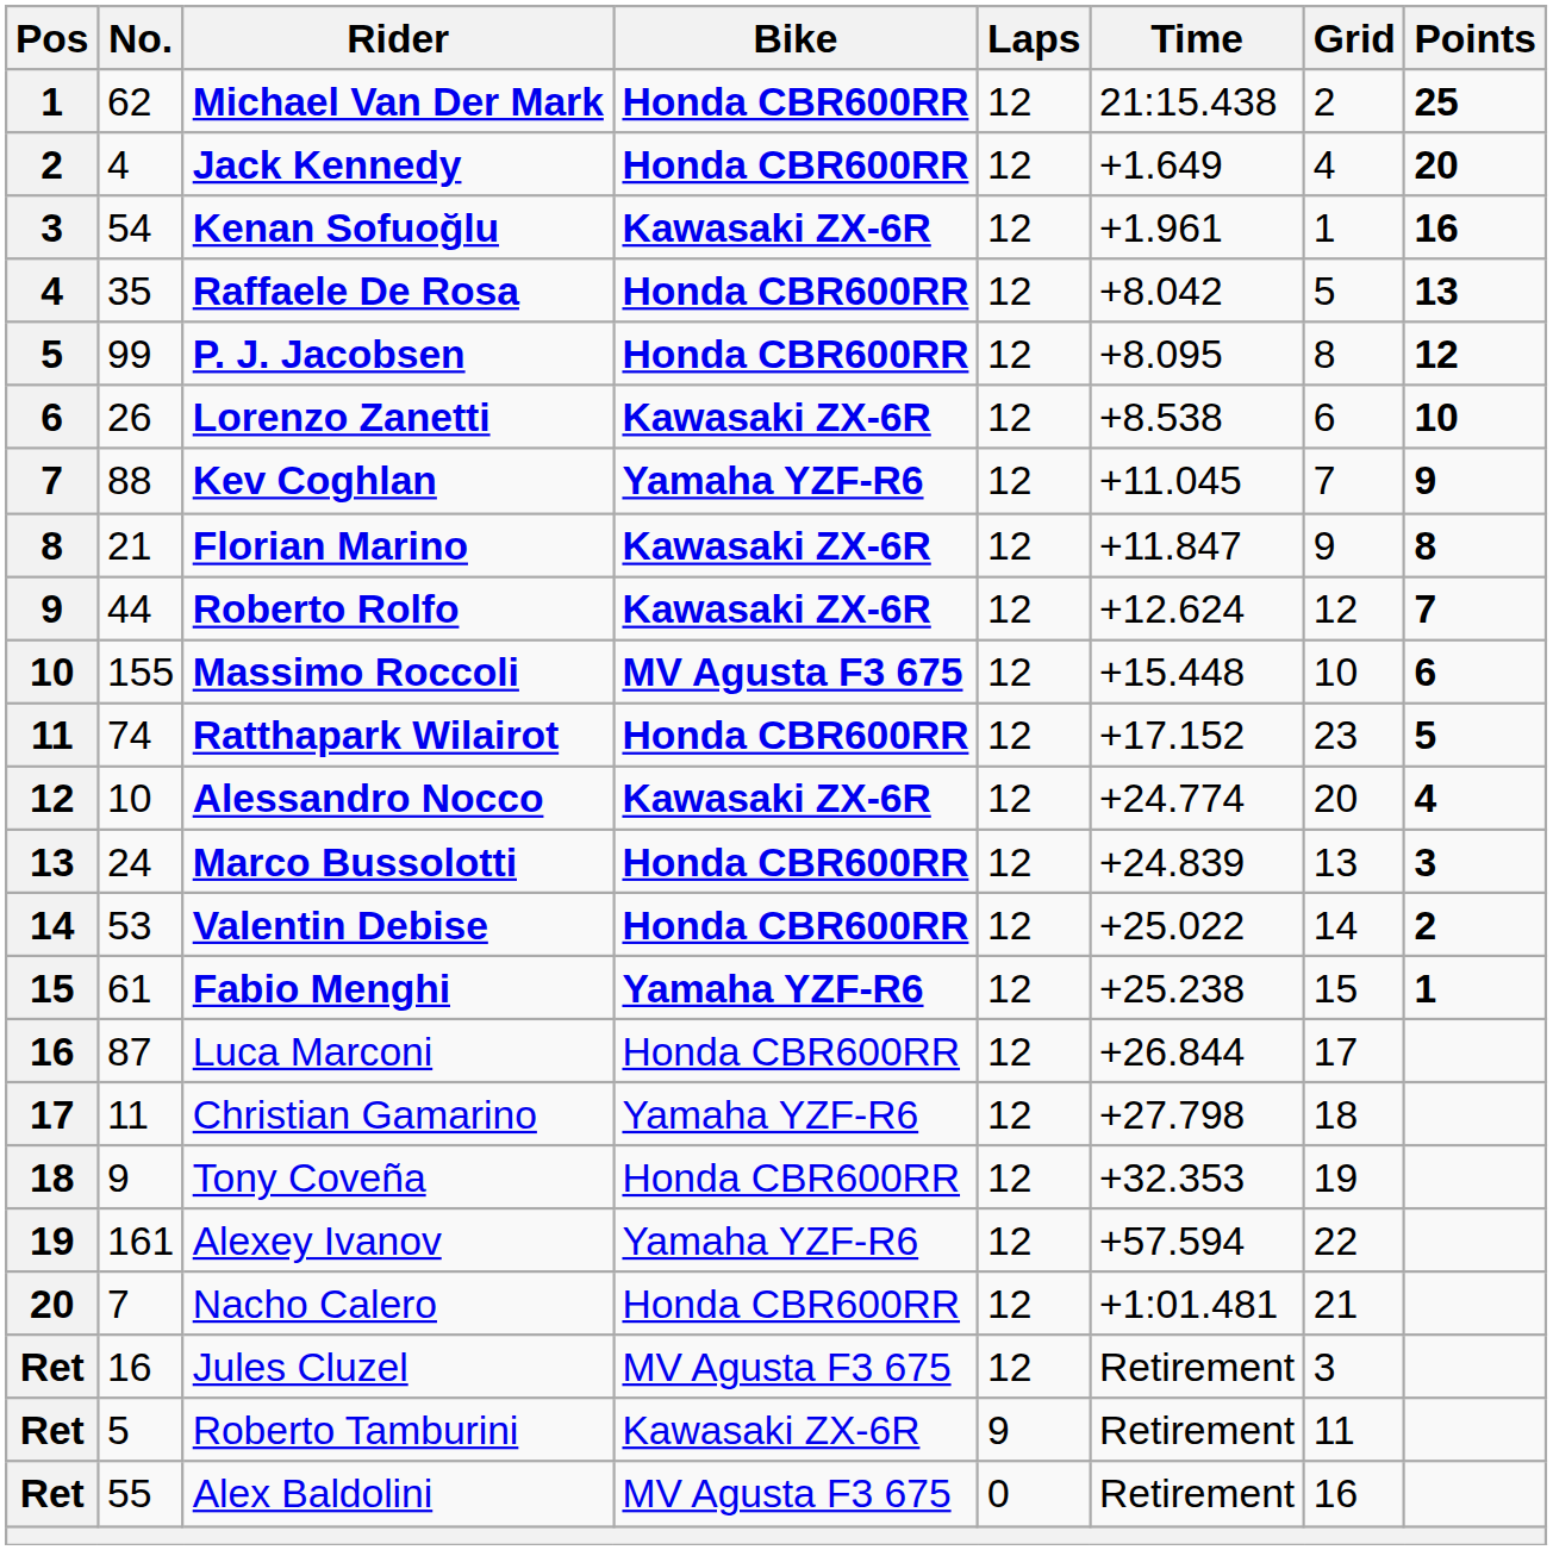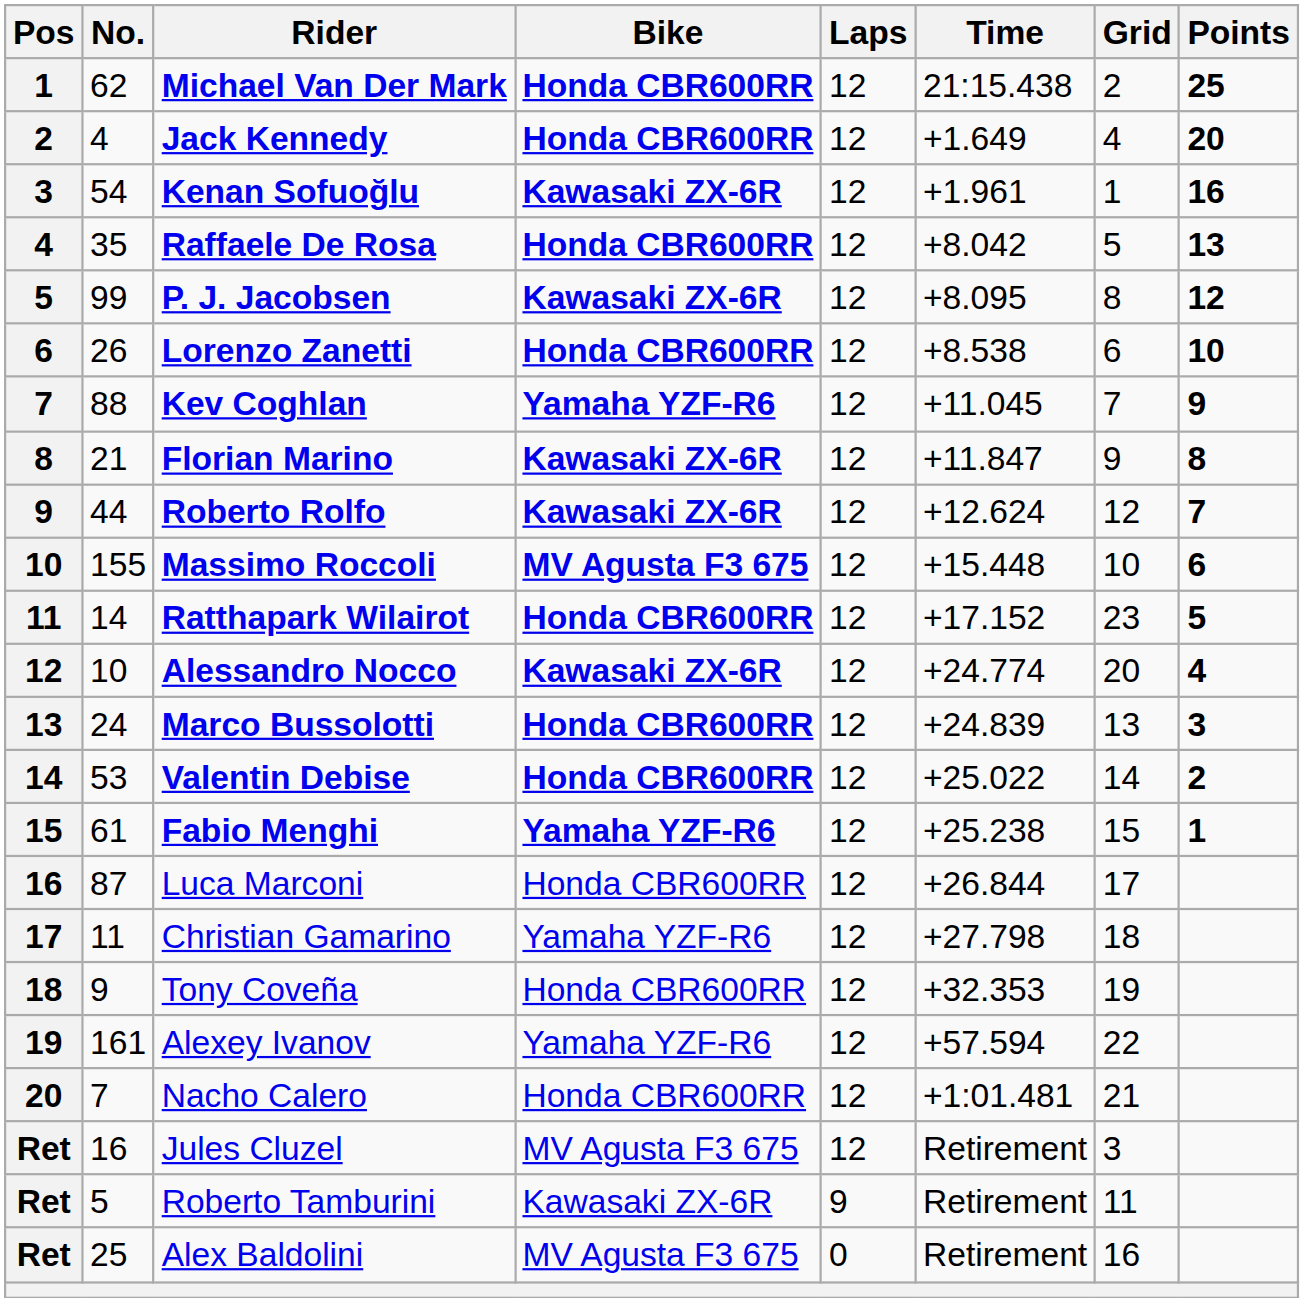P. J. Jacobsen | Bike: Honda CBR600RR -> Kawasaki ZX-6R
Lorenzo Zanetti | Bike: Kawasaki ZX-6R -> Honda CBR600RR
Ratthapark Wilairot | No.: 74 -> 14
Alex Baldolini | No.: 55 -> 25
